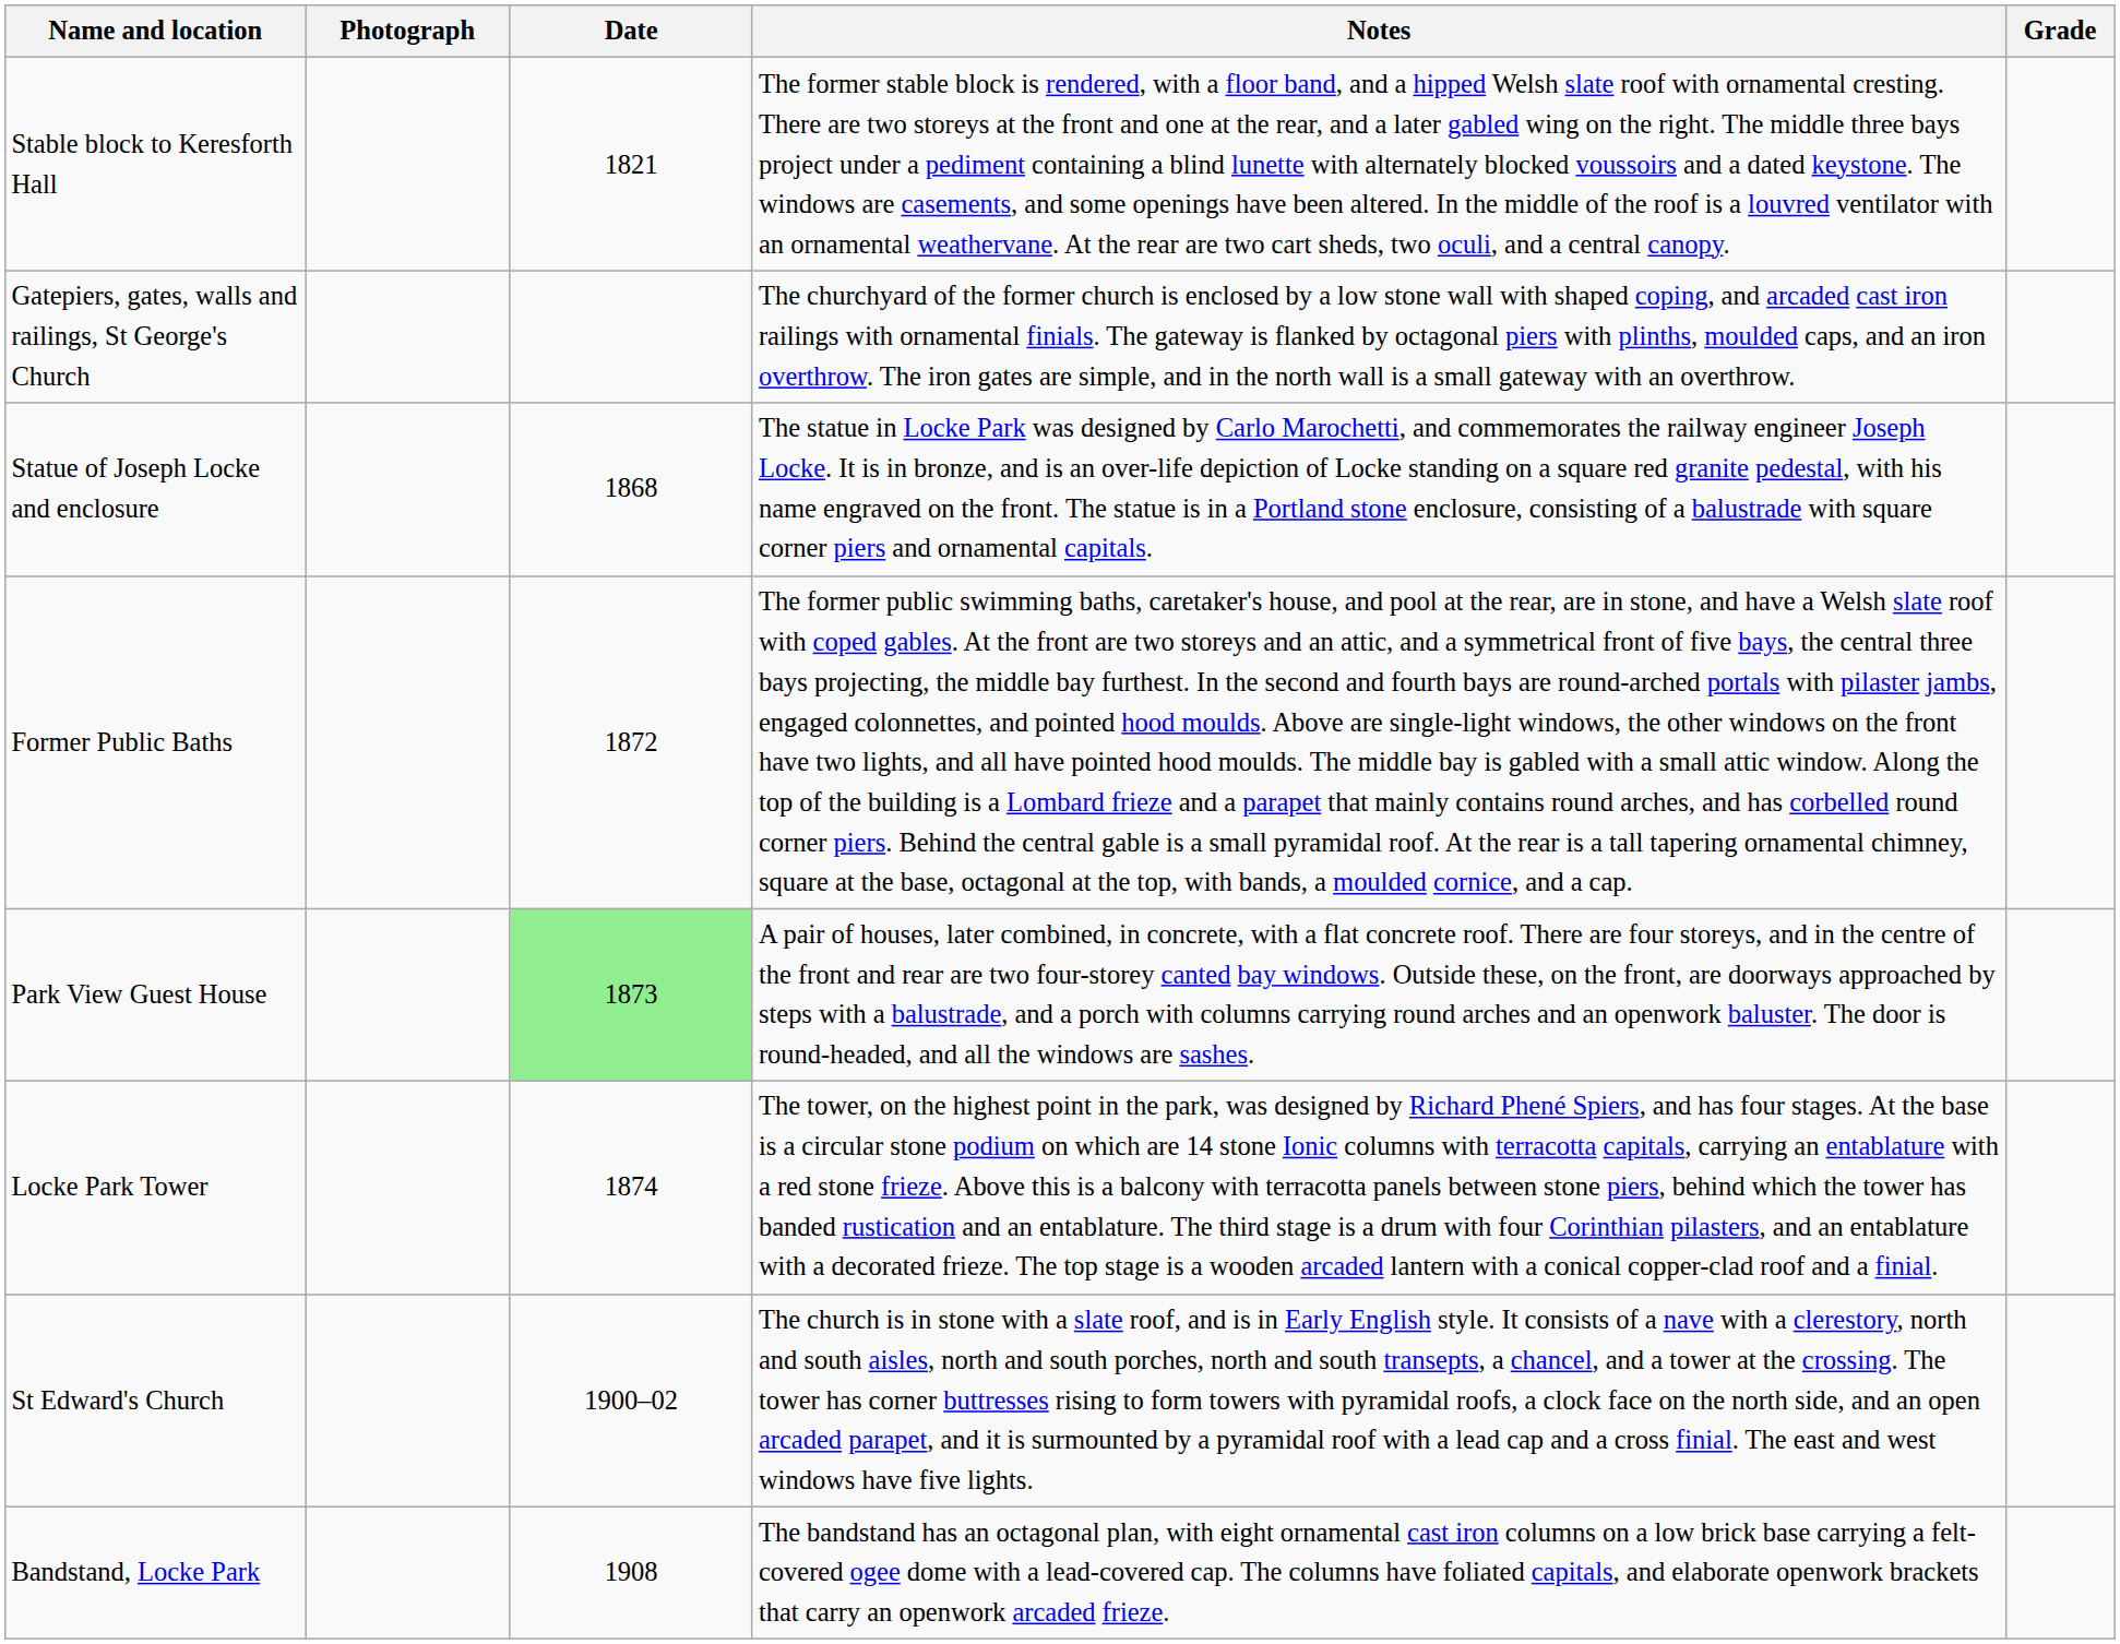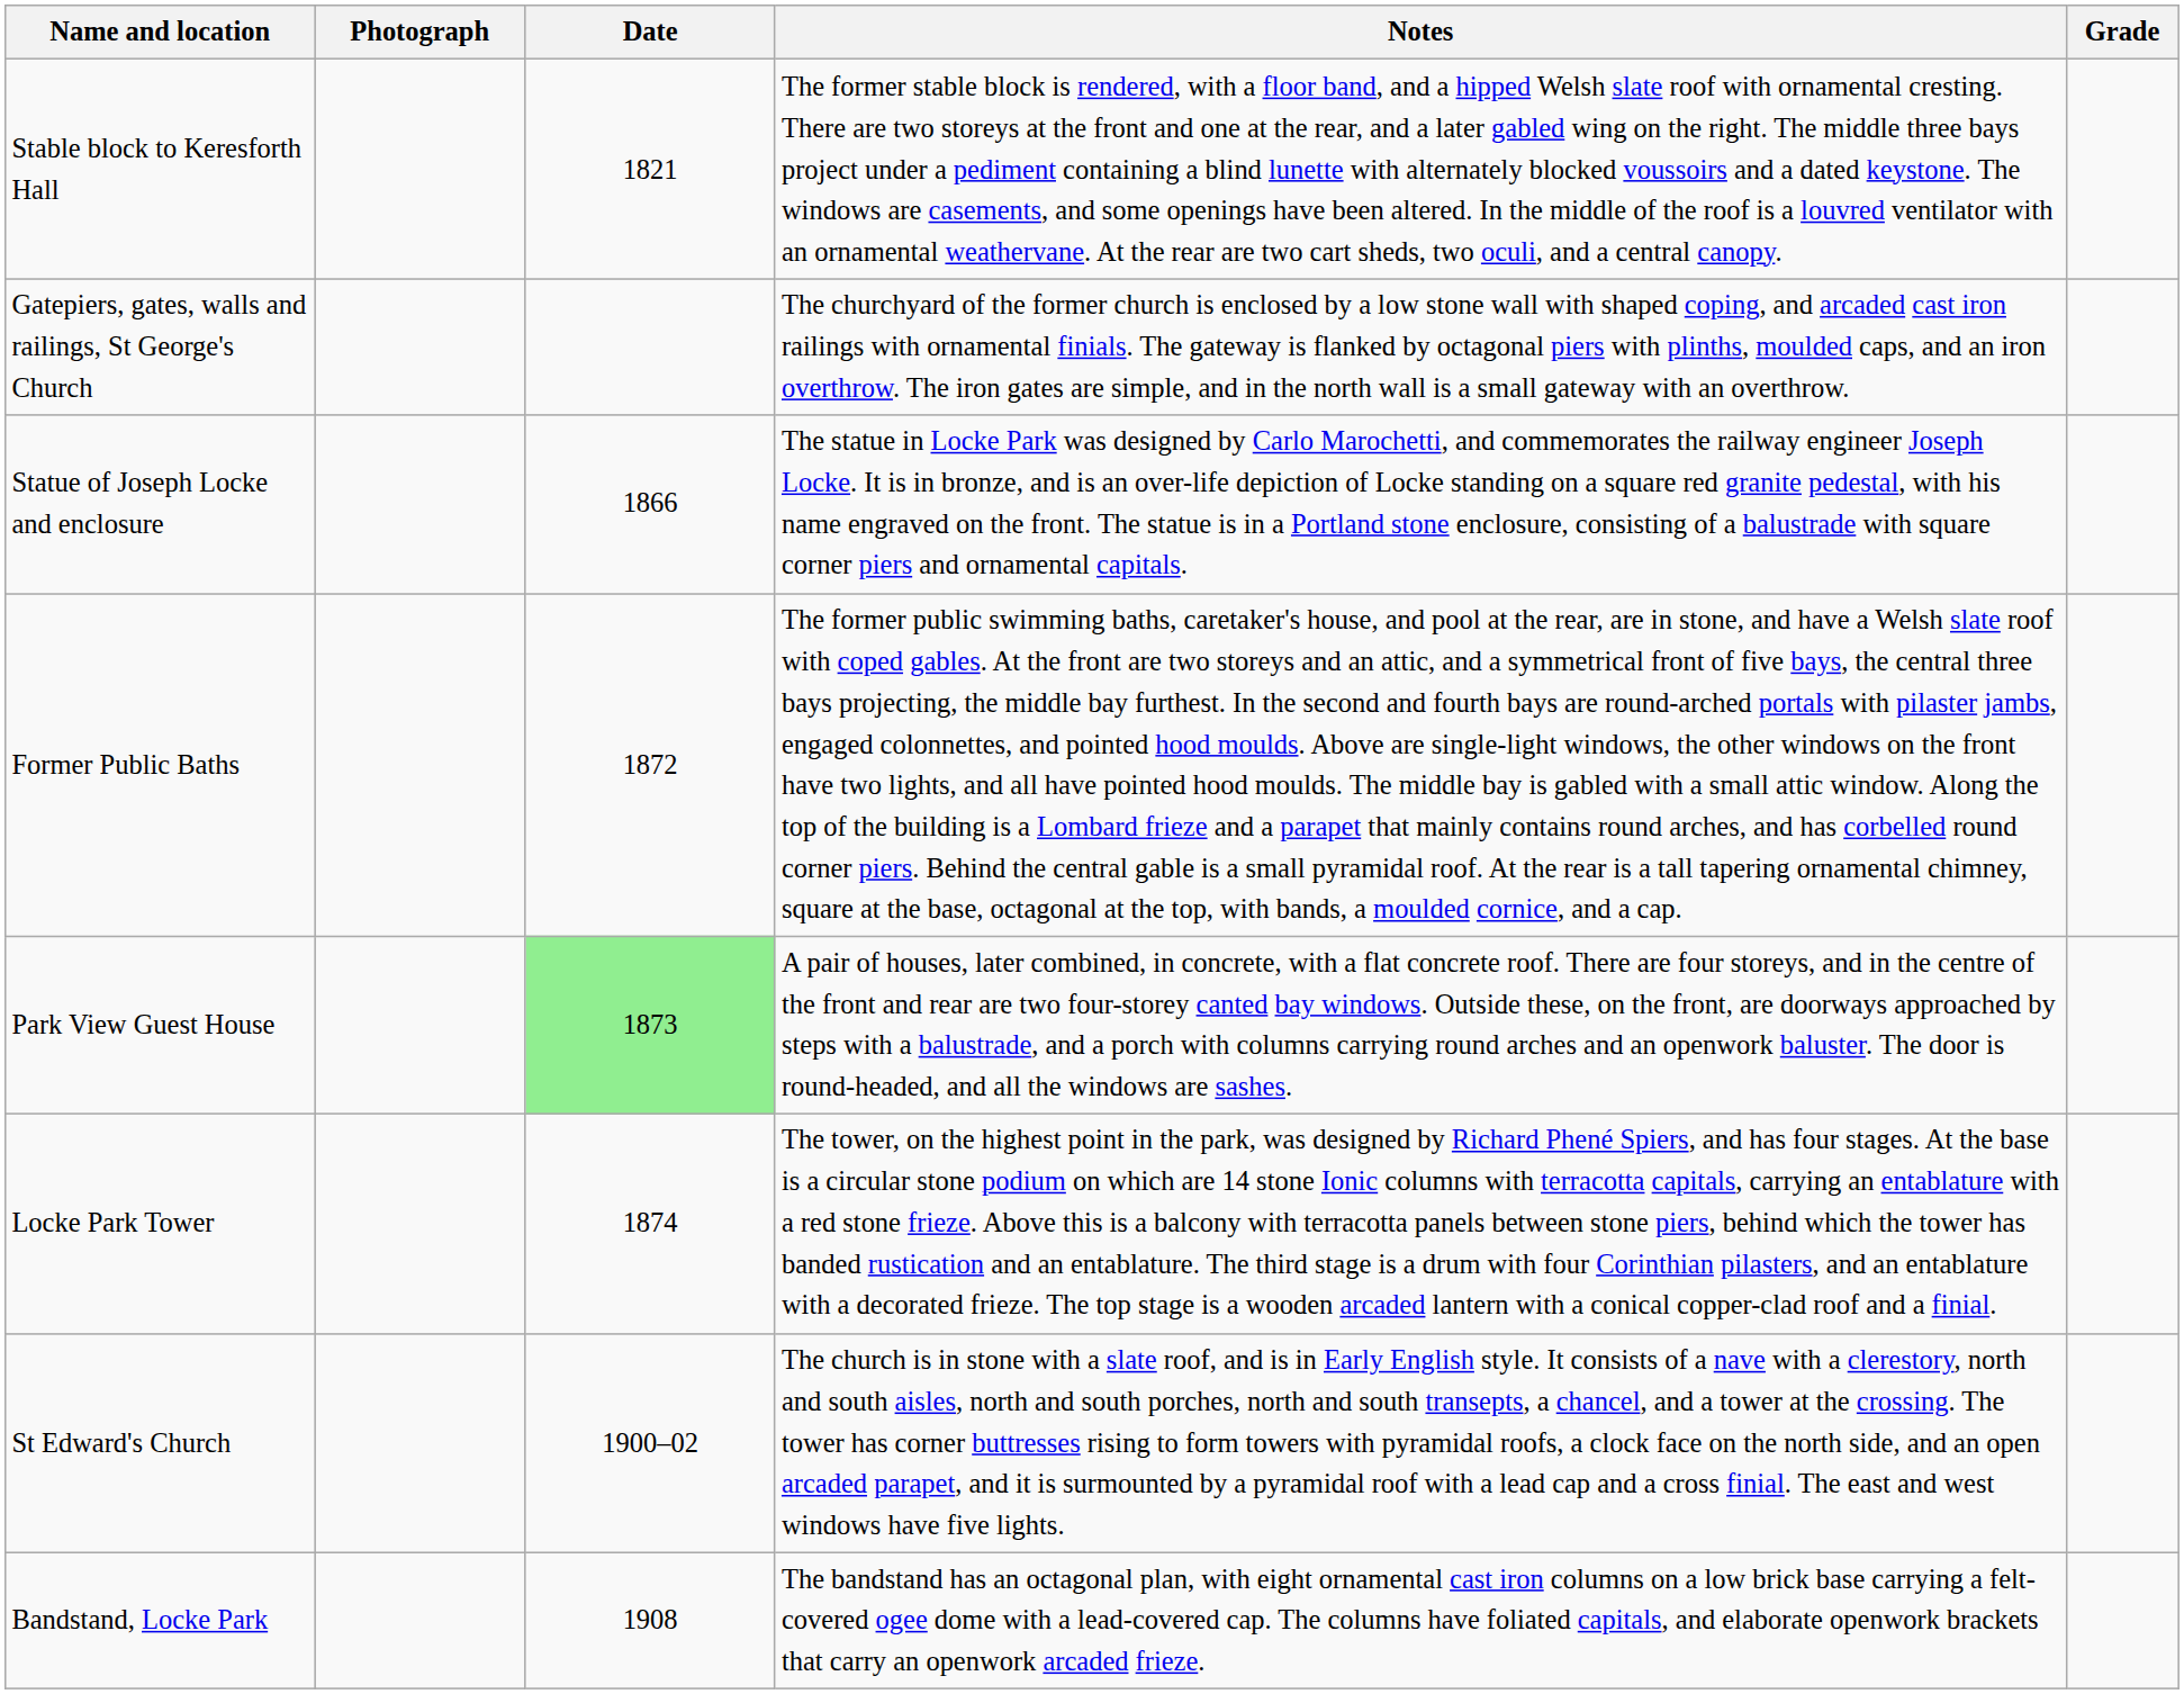Statue of Joseph Locke and enclosure | Date: 1868 -> 1866
